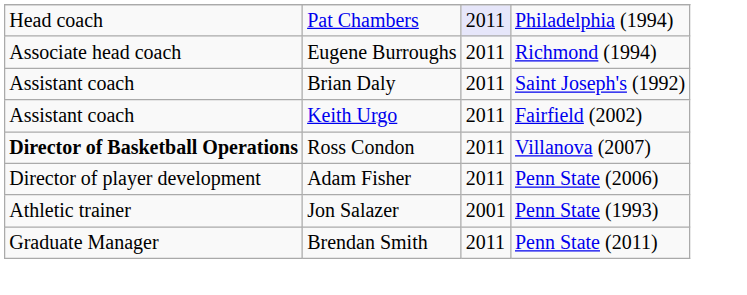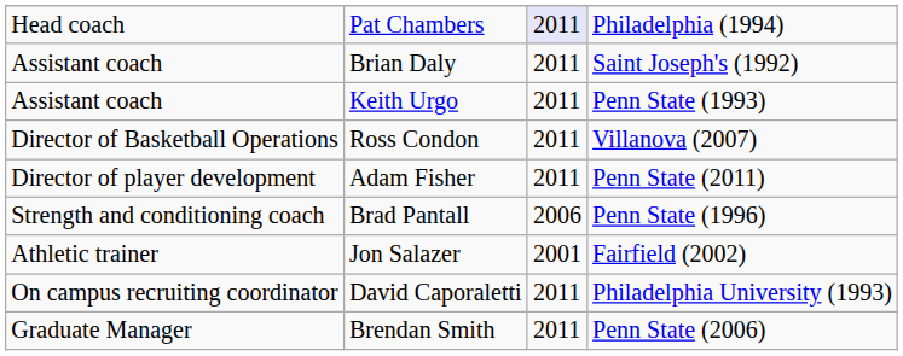- row: Associate head coach | Eugene Burroughs | 2011 | Richmond (1994)
Keith Urgo | column 4: Fairfield (2002) -> Penn State (1993)
Ross Condon | column 1: bold -> normal
Adam Fisher | column 4: Penn State (2006) -> Penn State (2011)
+ row: Strength and conditioning coach | Brad Pantall | 2006 | Penn State (1996)
Jon Salazer | column 4: Penn State (1993) -> Fairfield (2002)
+ row: On campus recruiting coordinator | David Caporaletti | 2011 | Philadelphia University (1993)
Brendan Smith | column 4: Penn State (2011) -> Penn State (2006)
